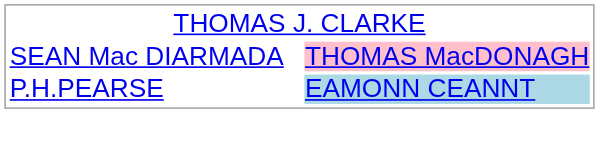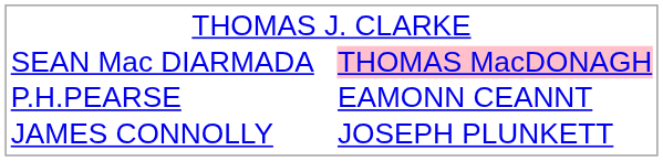P.H.PEARSE | column 3: lightblue background -> no background
+ row: JAMES CONNOLLY | JOSEPH PLUNKETT
